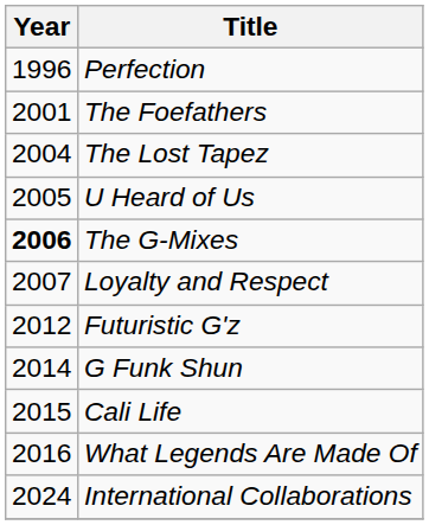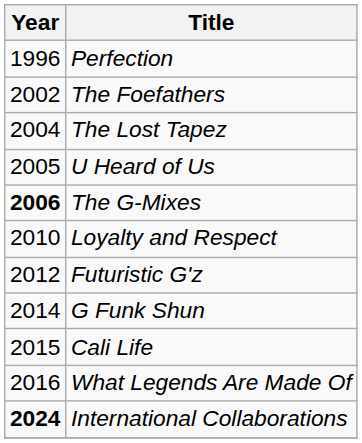The Foefathers | Year: 2001 -> 2002
Loyalty and Respect | Year: 2007 -> 2010
International Collaborations | Year: normal -> bold
